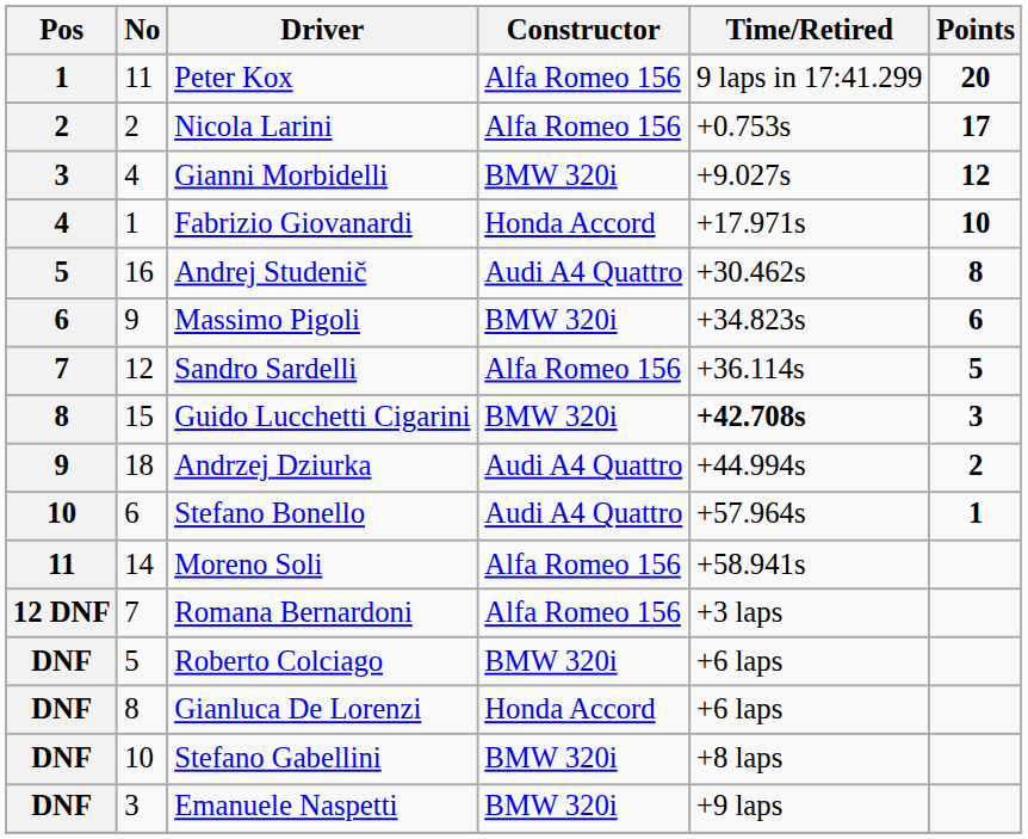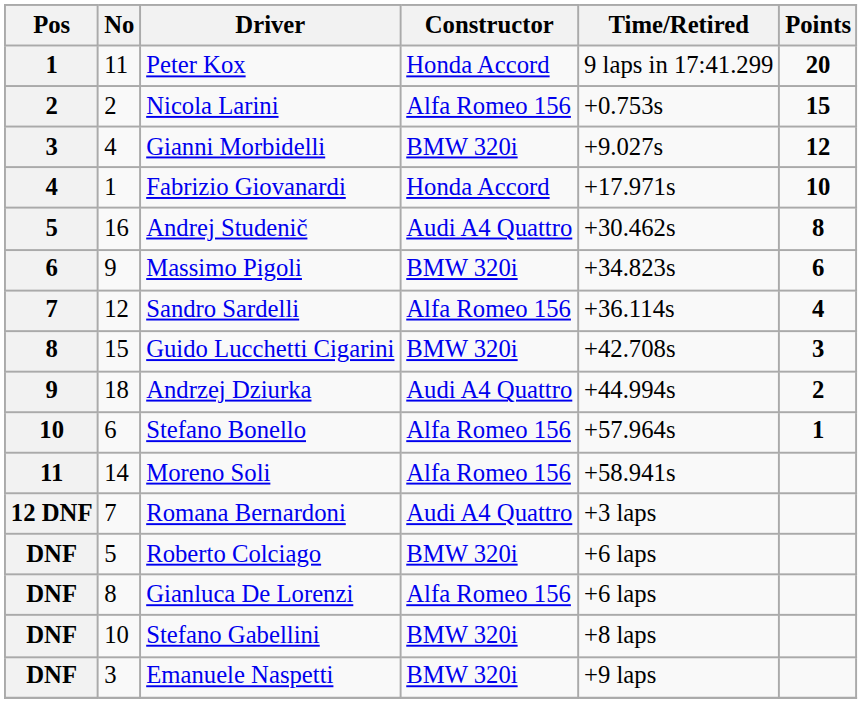Peter Kox | Constructor: Alfa Romeo 156 -> Honda Accord
Nicola Larini | Points: 17 -> 15
Sandro Sardelli | Points: 5 -> 4
Guido Lucchetti Cigarini | Time/Retired: bold -> normal
Stefano Bonello | Constructor: Audi A4 Quattro -> Alfa Romeo 156
Romana Bernardoni | Constructor: Alfa Romeo 156 -> Audi A4 Quattro
Gianluca De Lorenzi | Constructor: Honda Accord -> Alfa Romeo 156
